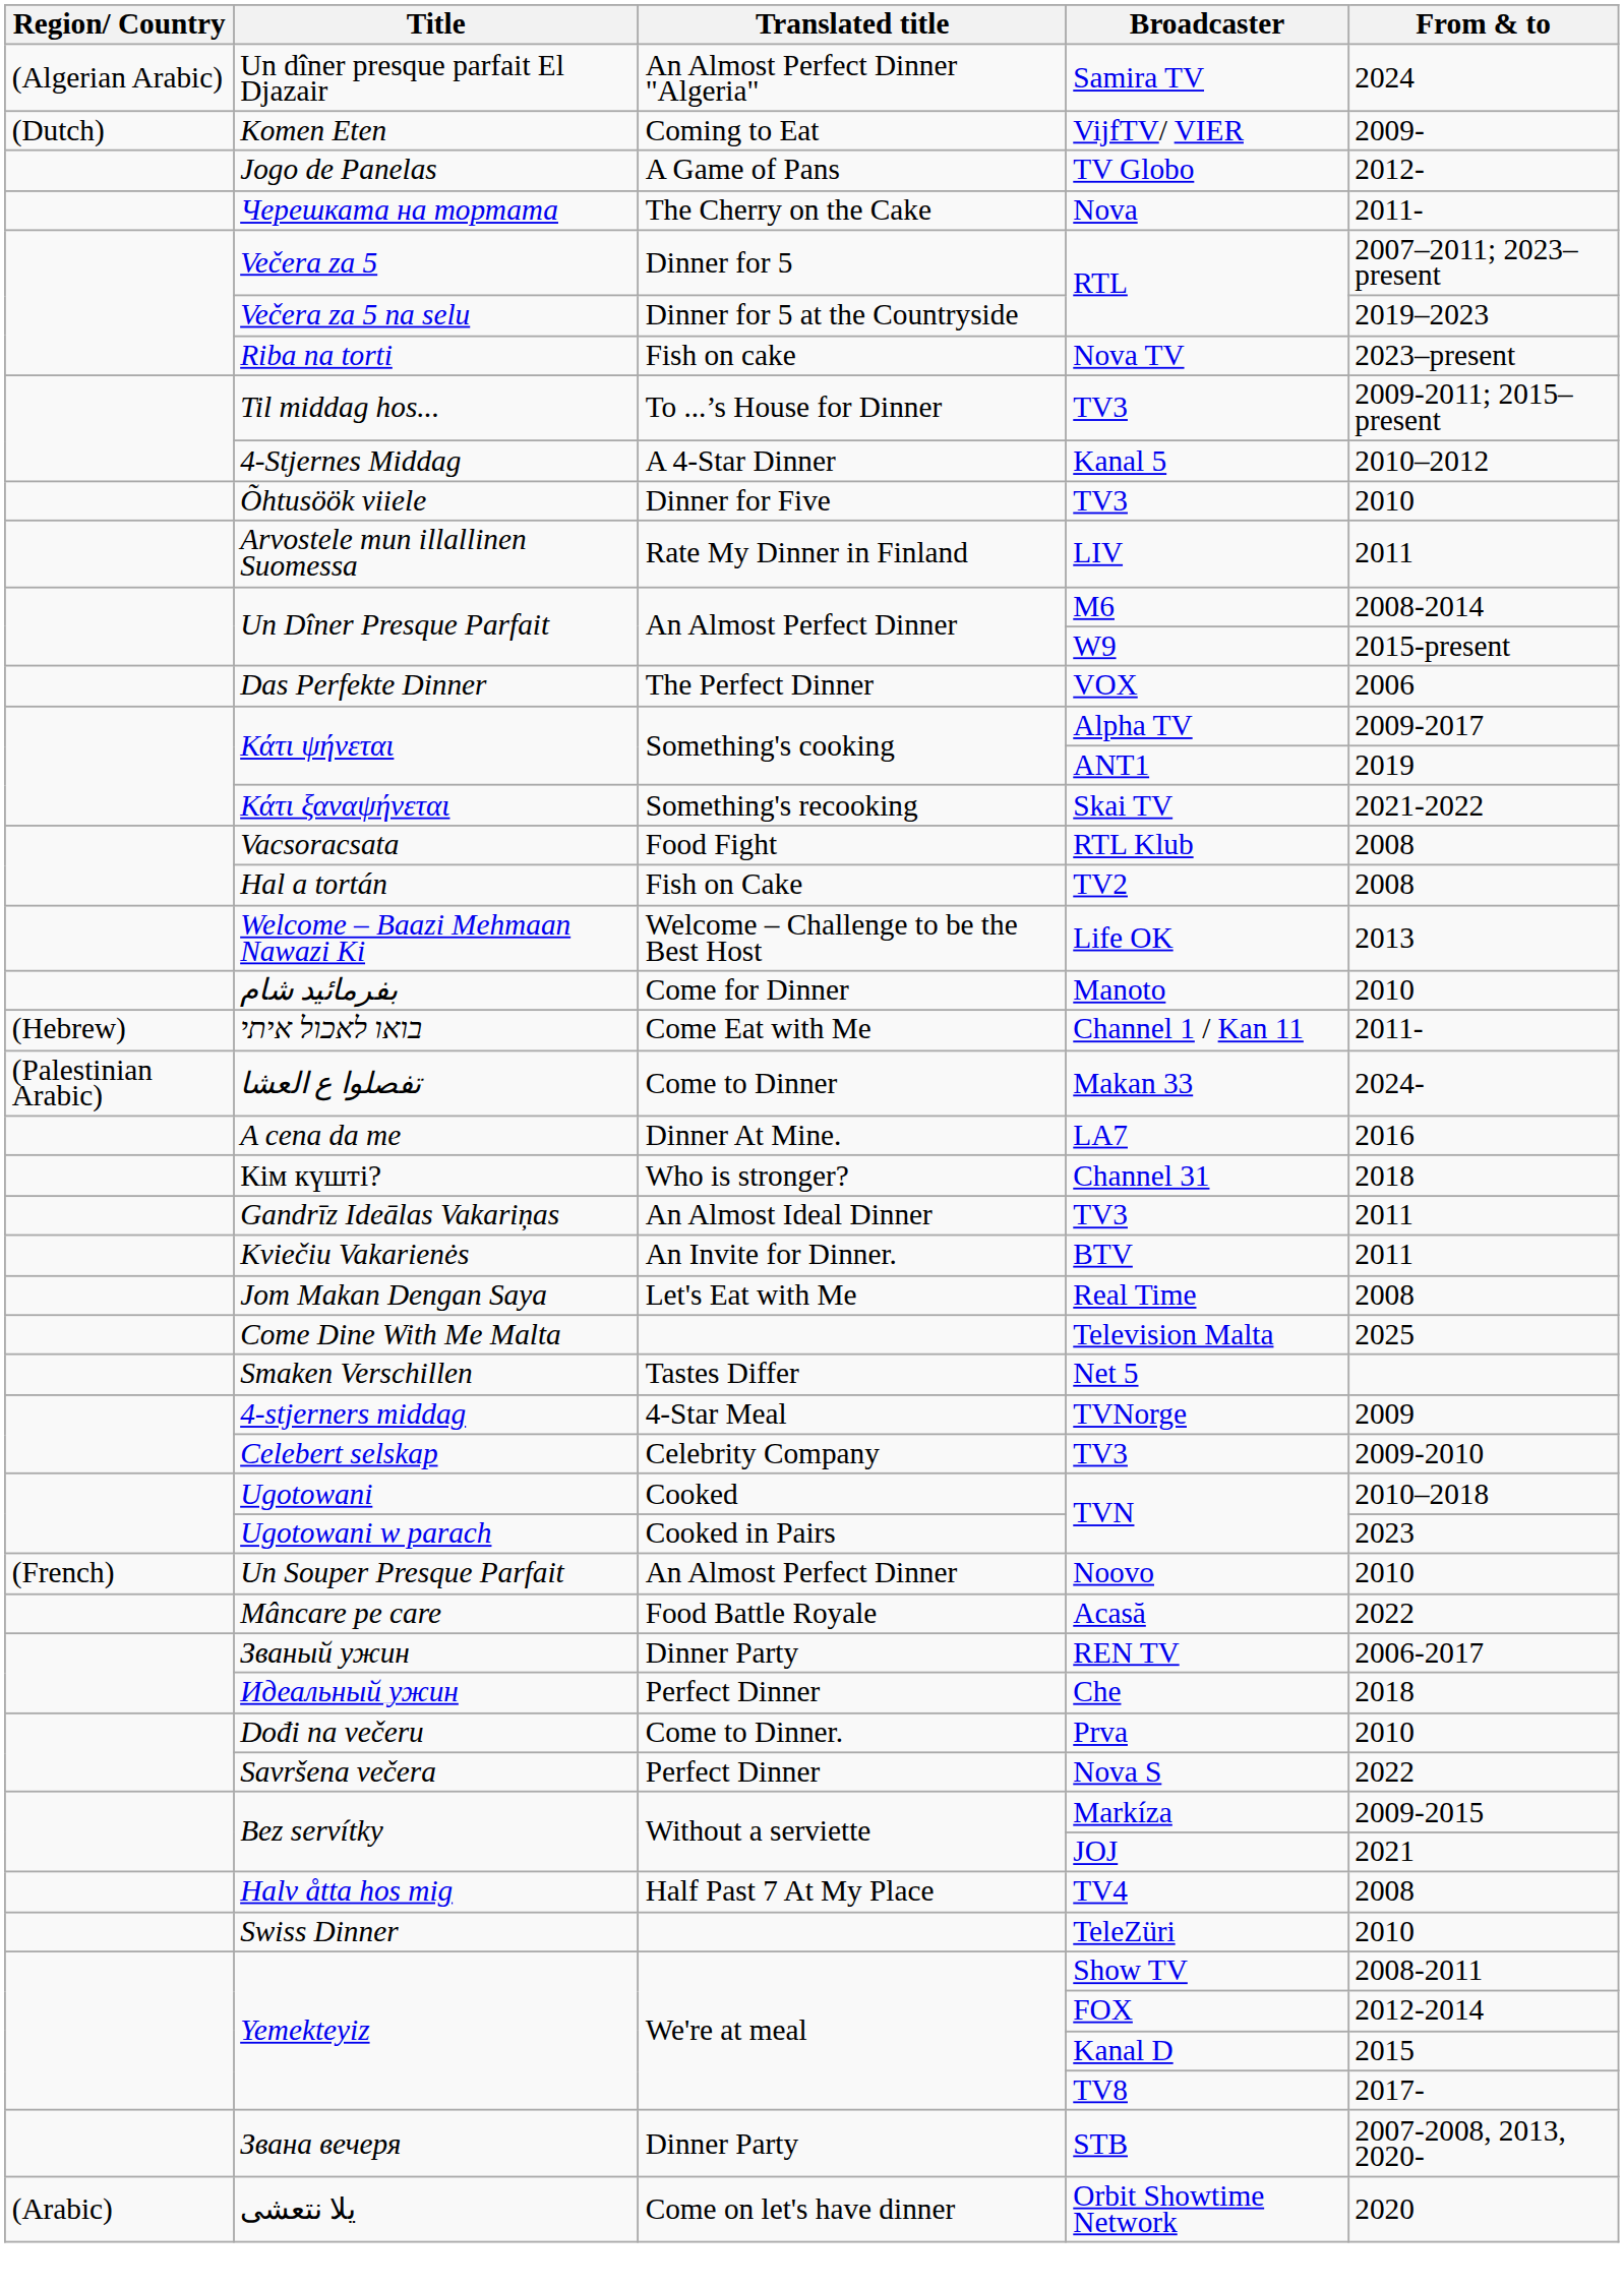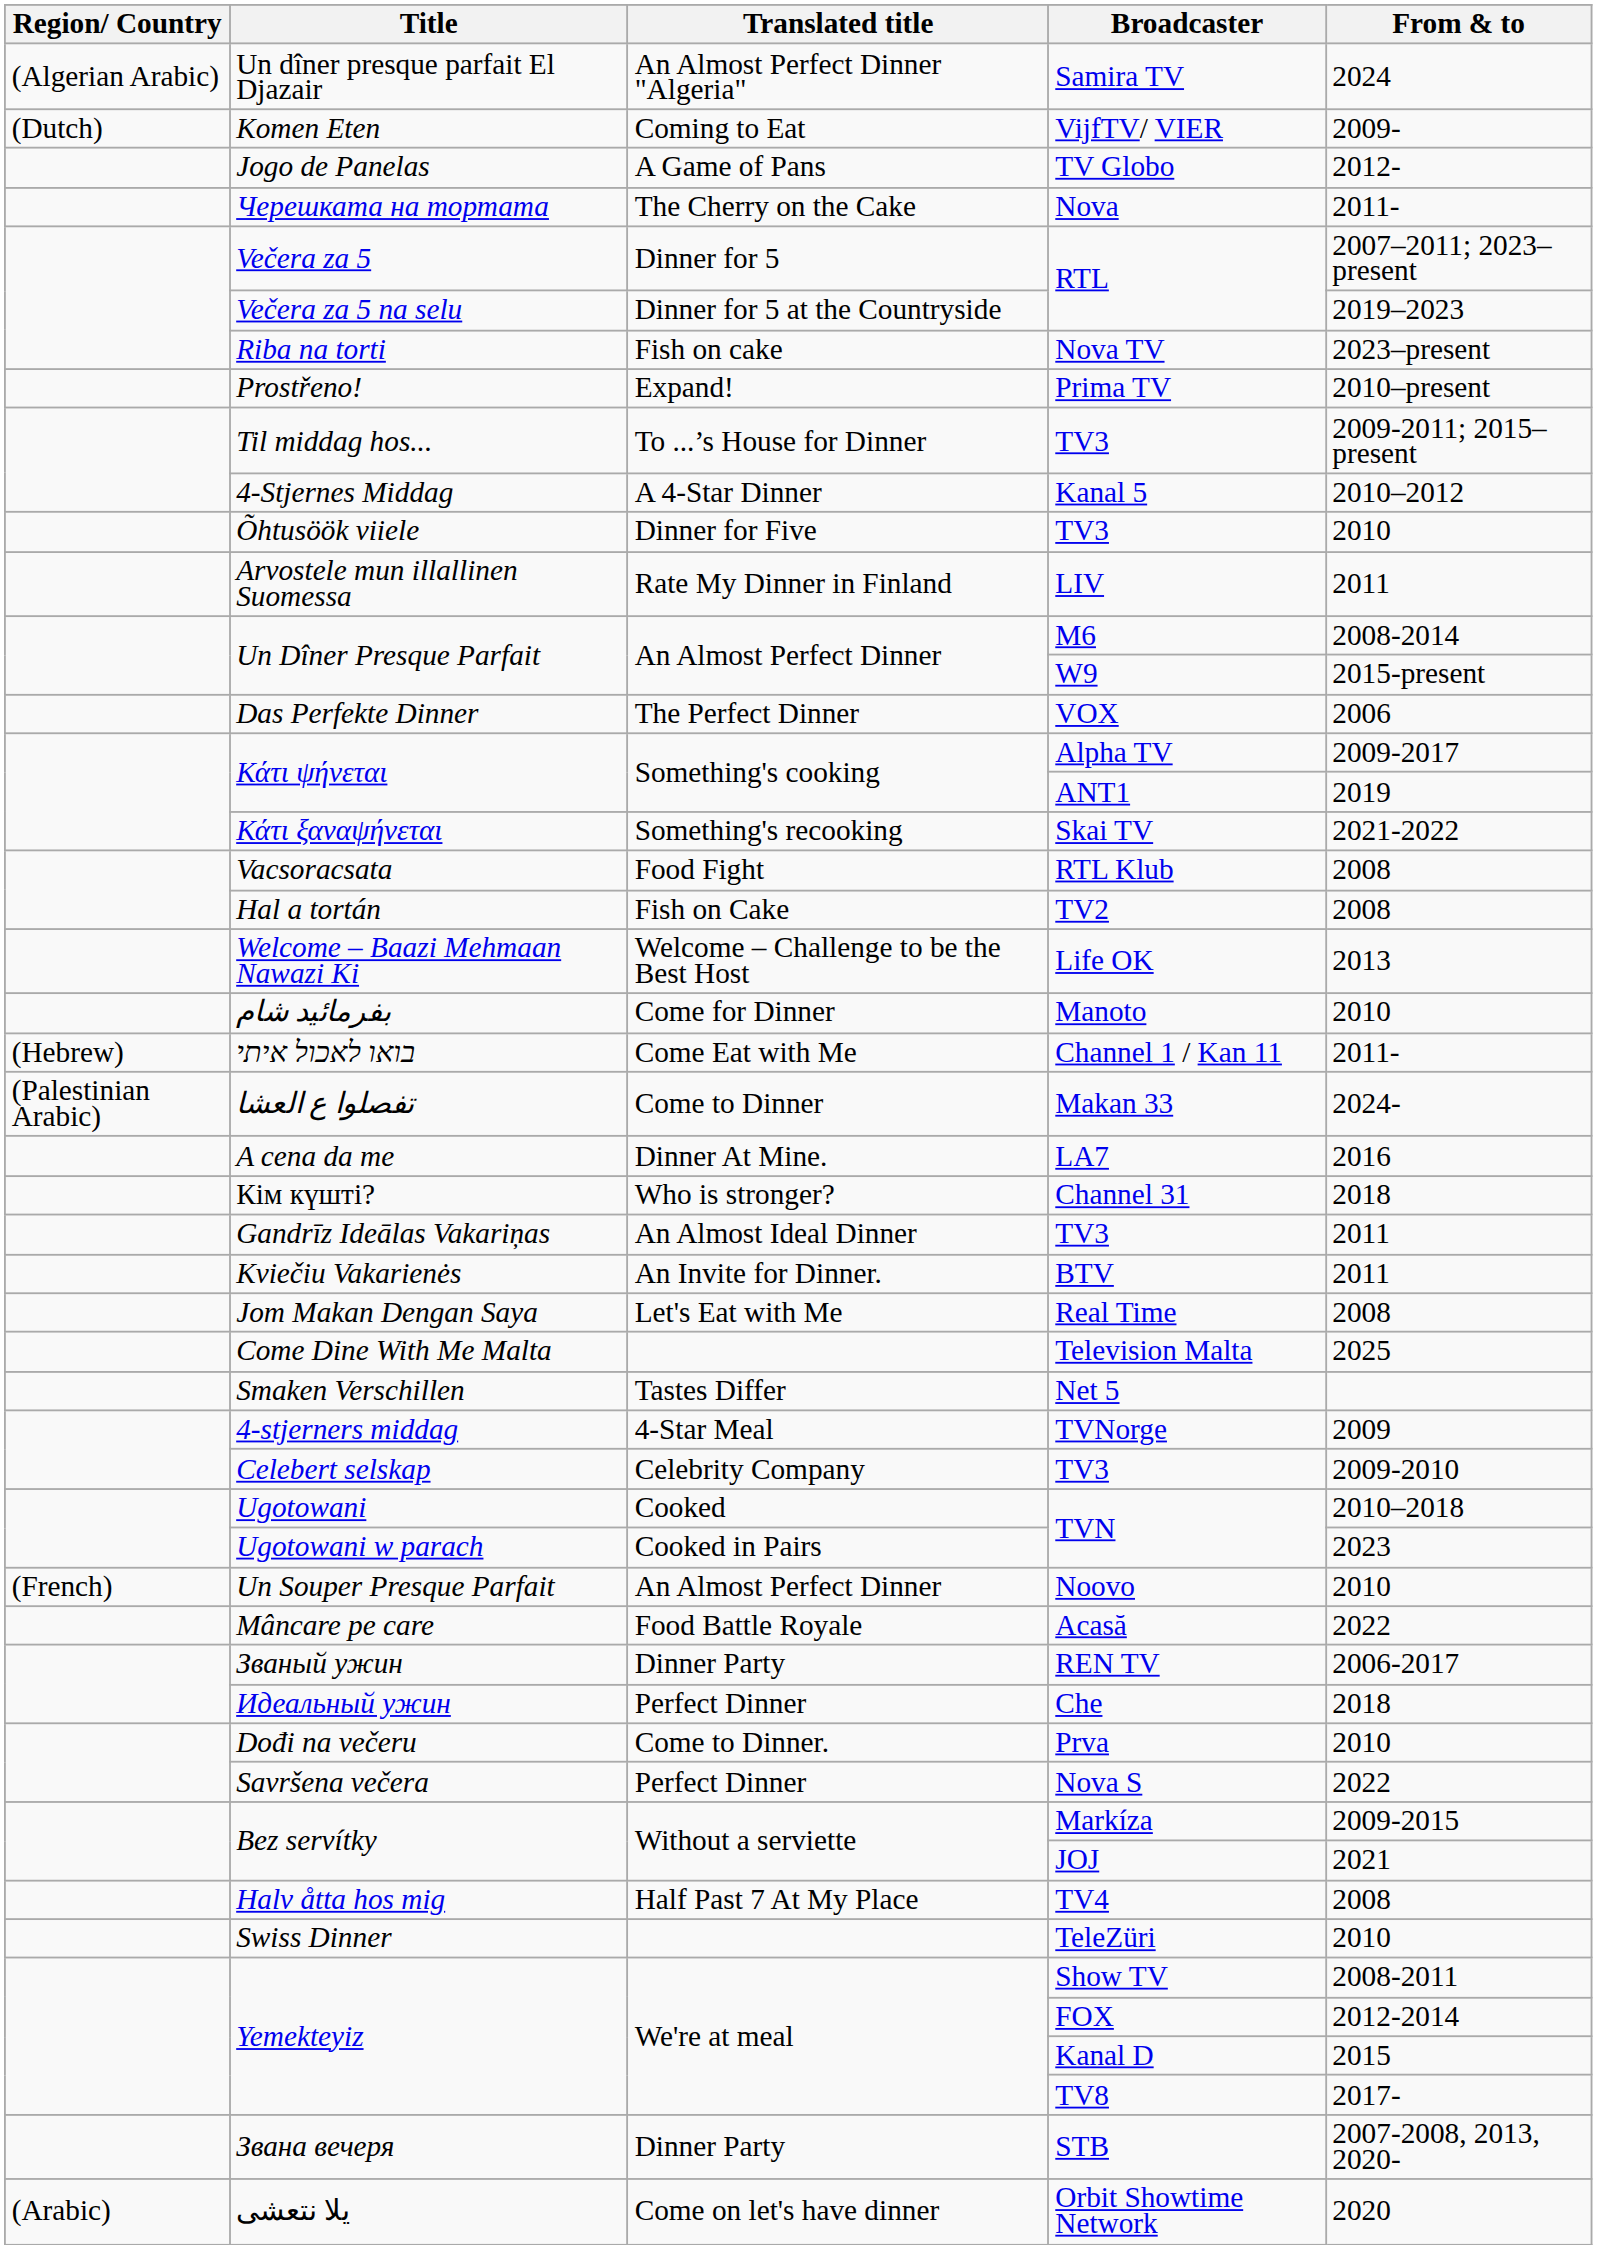+ row: Prostřeno! | Expand! | Prima TV | 2010–present
